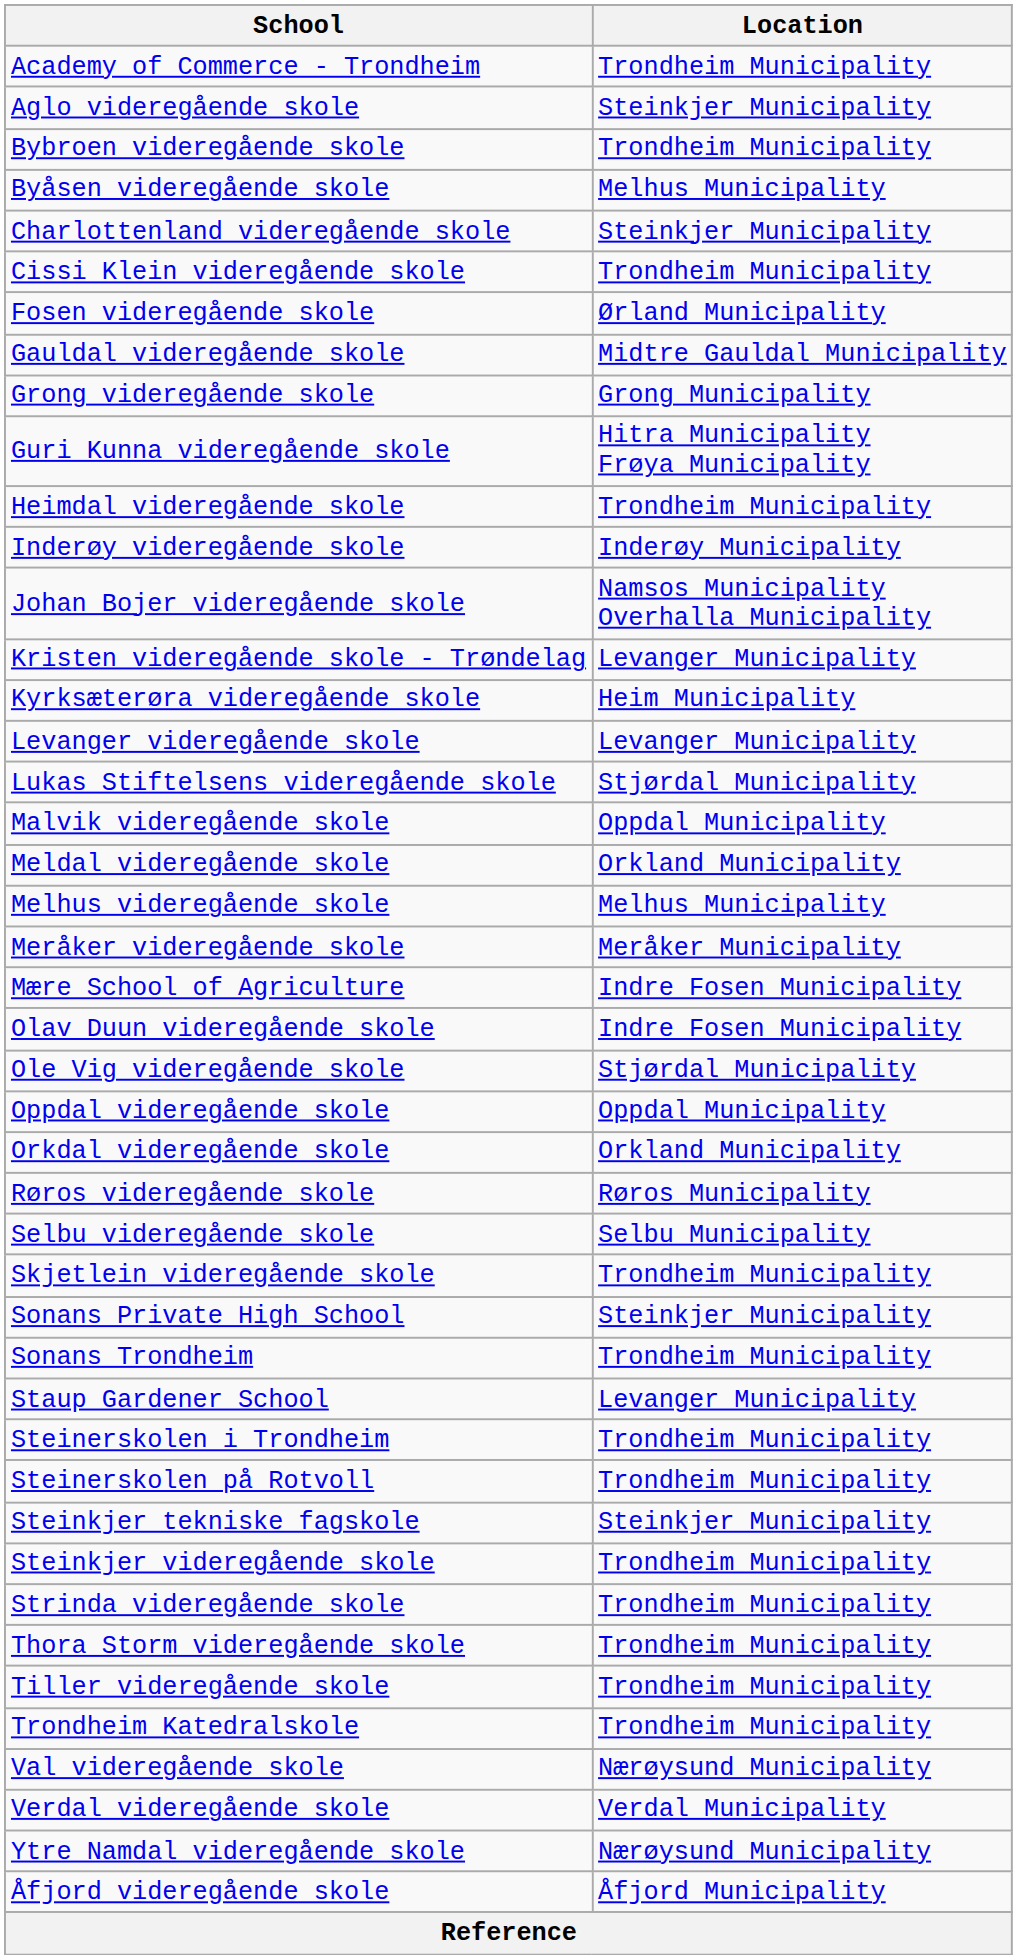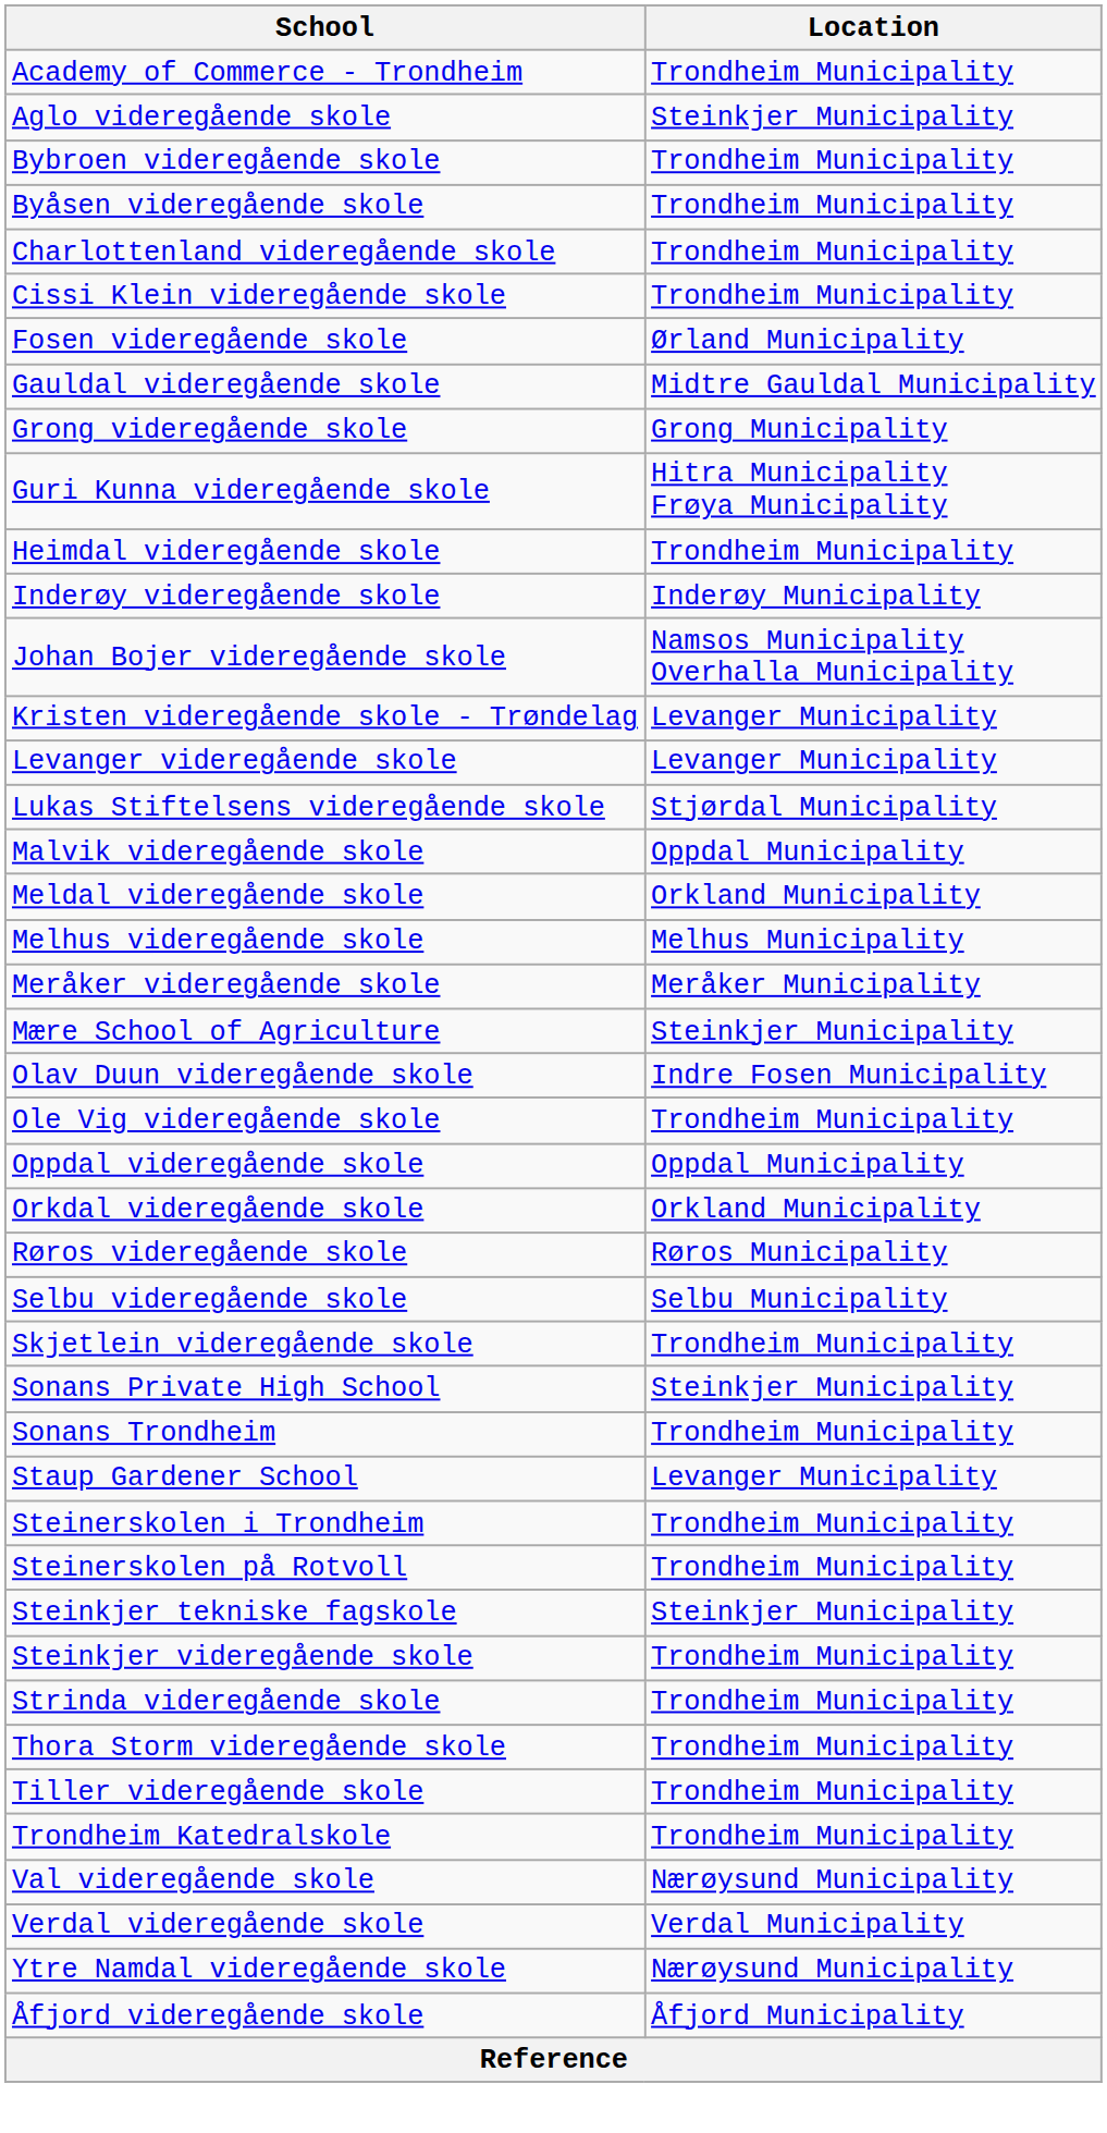Byåsen videregående skole | Location: Melhus Municipality -> Trondheim Municipality
Charlottenland videregående skole | Location: Steinkjer Municipality -> Trondheim Municipality
- row: Kyrksæterøra videregående skole | Heim Municipality
Mære School of Agriculture | Location: Indre Fosen Municipality -> Steinkjer Municipality
Ole Vig videregående skole | Location: Stjørdal Municipality -> Trondheim Municipality
